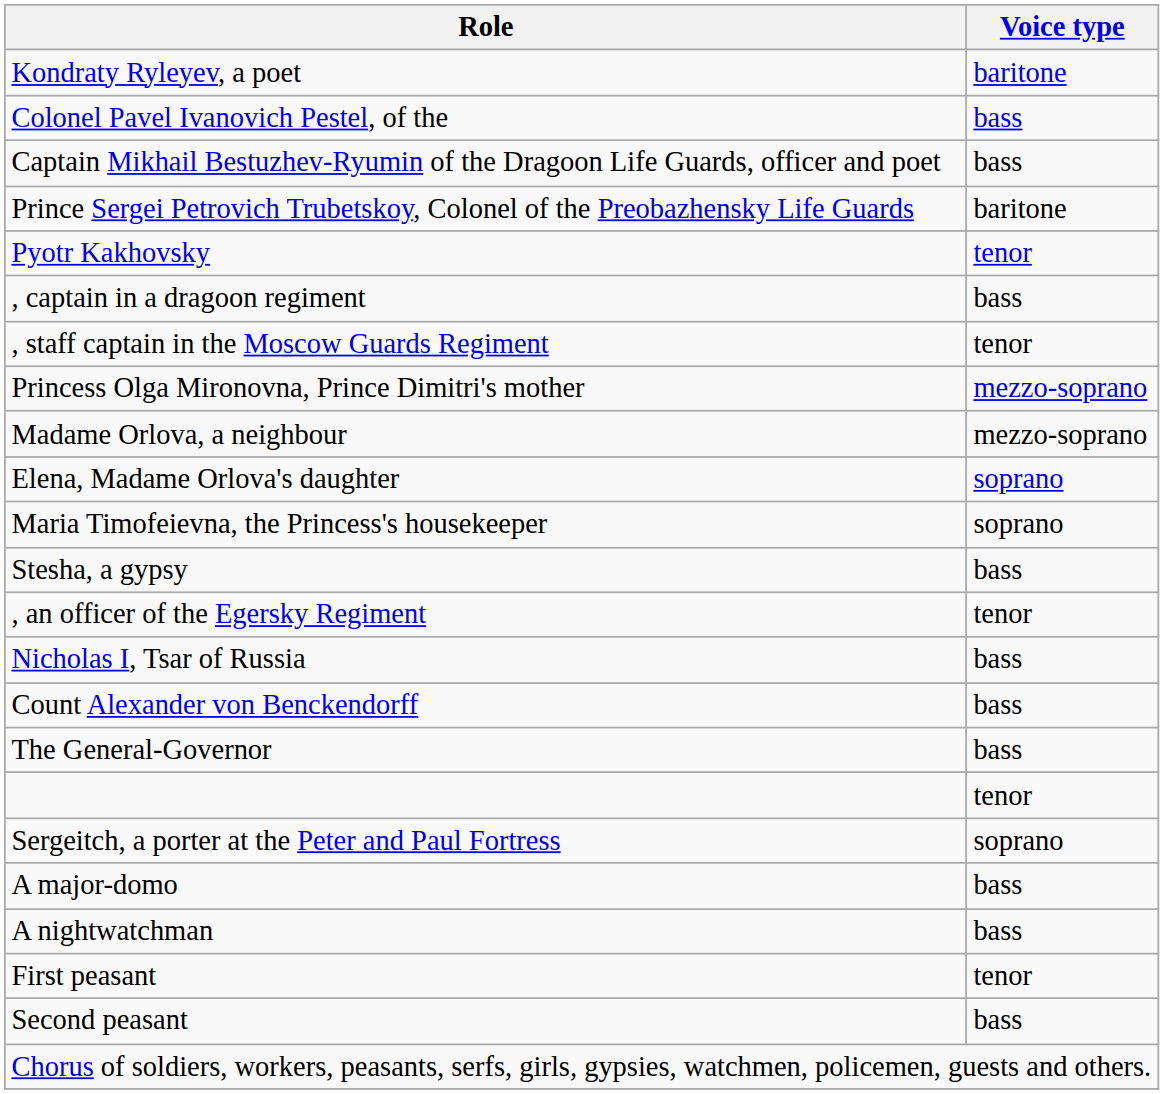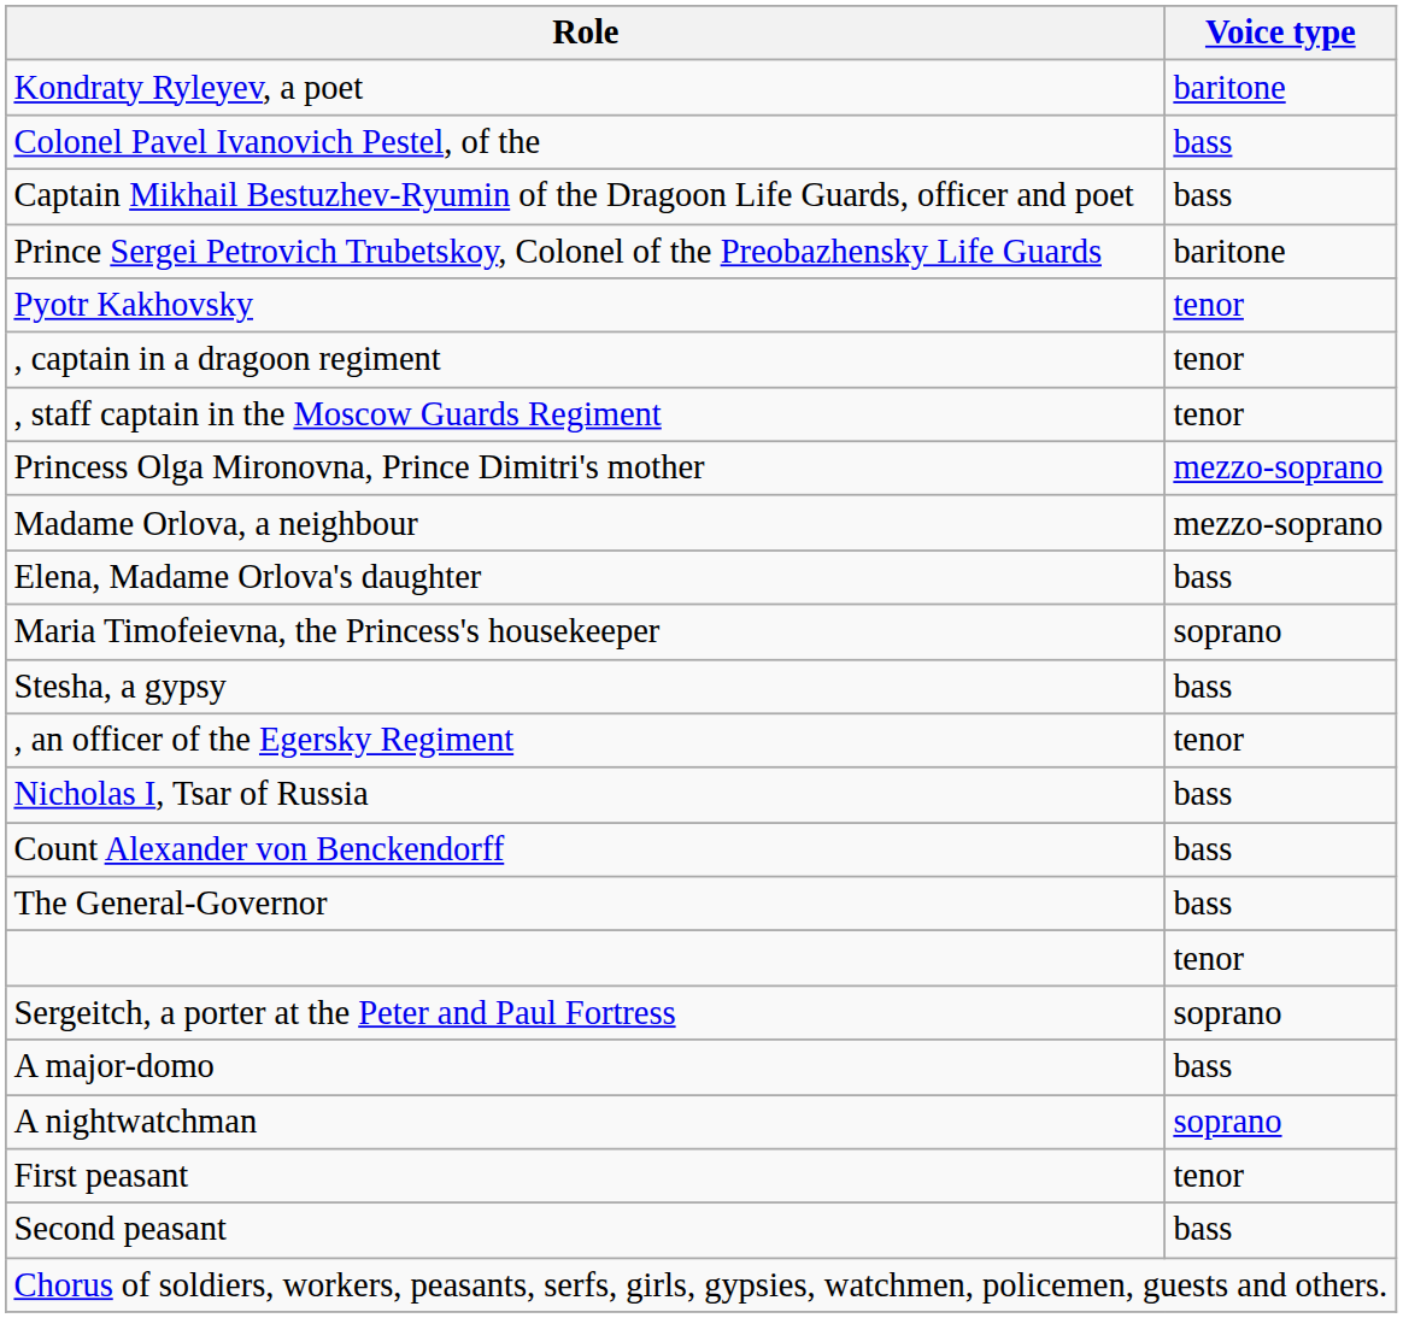, captain in a dragoon regiment | Voice type: bass -> tenor
Elena, Madame Orlova's daughter | Voice type: soprano -> bass
A nightwatchman | Voice type: bass -> soprano
